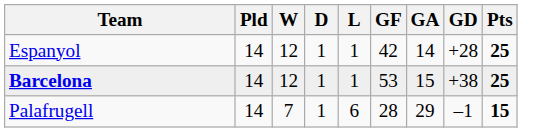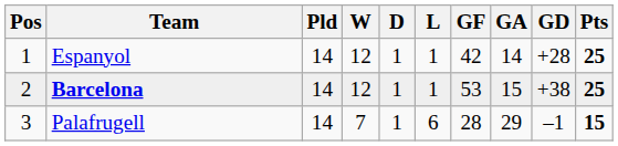+ column: Pos | 1 | 2 | 3
